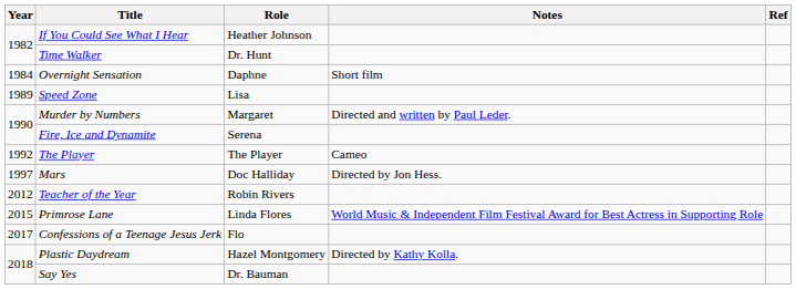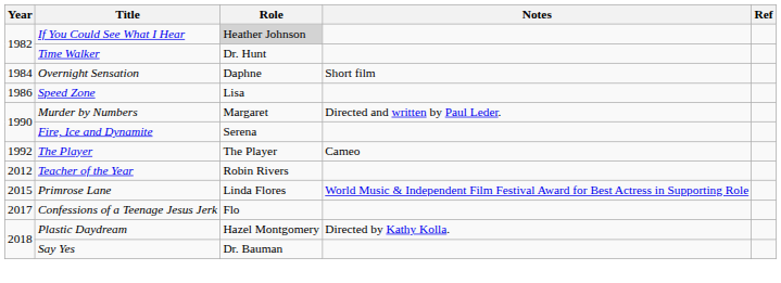If You Could See What I Hear | Role: no background -> lightgrey background
Speed Zone | Year: 1989 -> 1986
- row: 1997 | Mars | Doc Halliday | Directed by Jon Hess.
